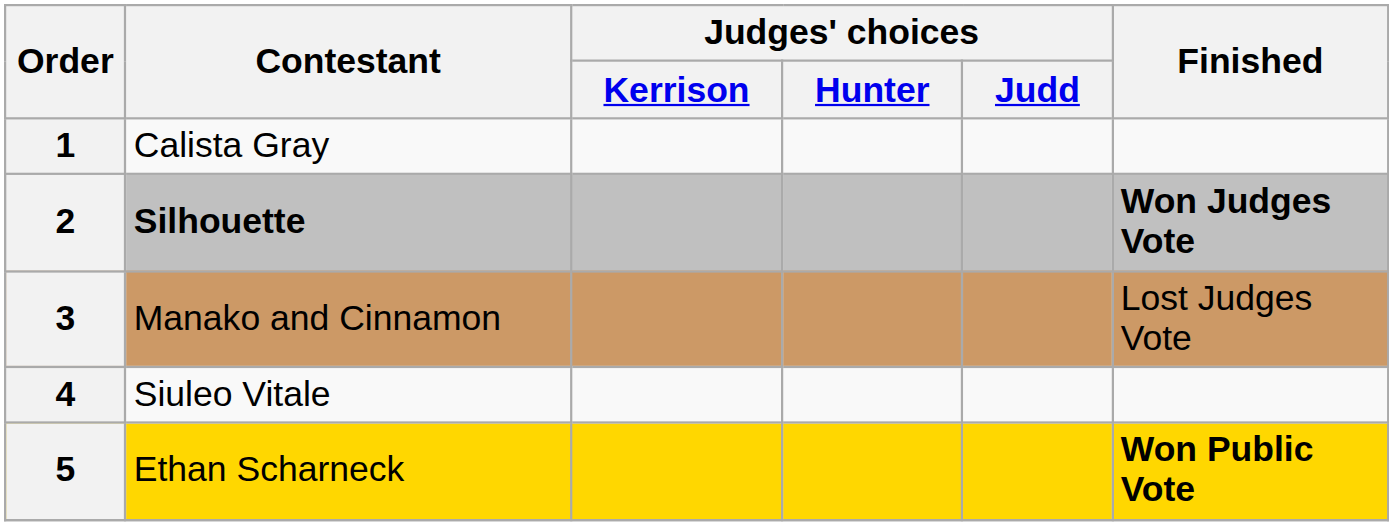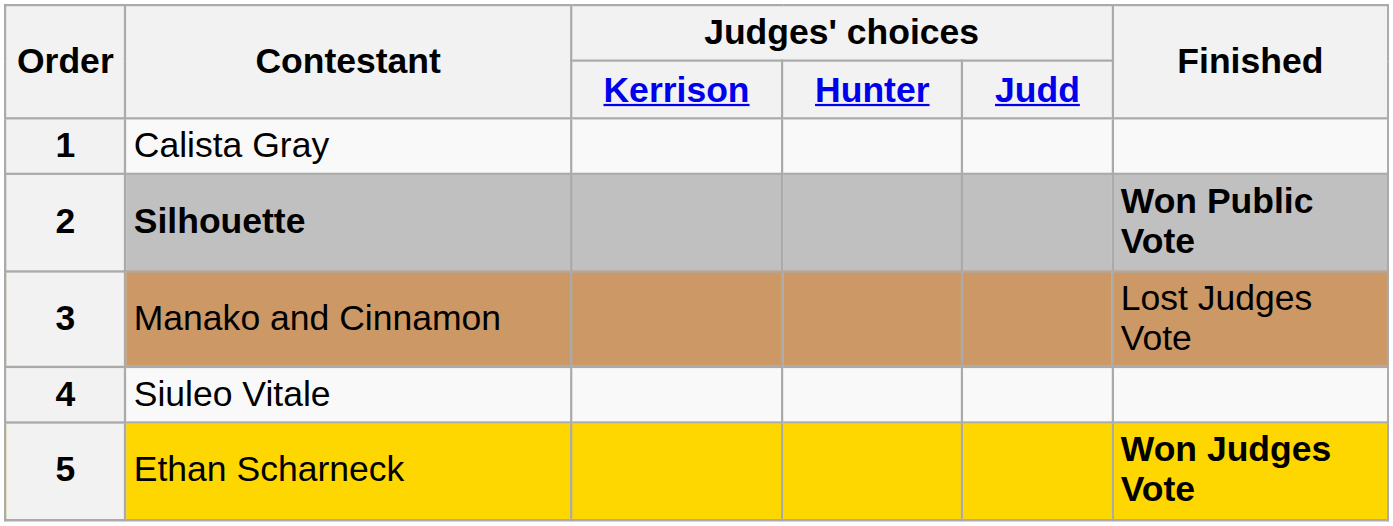2 | Finished: Won Judges Vote -> Won Public Vote
5 | Finished: Won Public Vote -> Won Judges Vote
